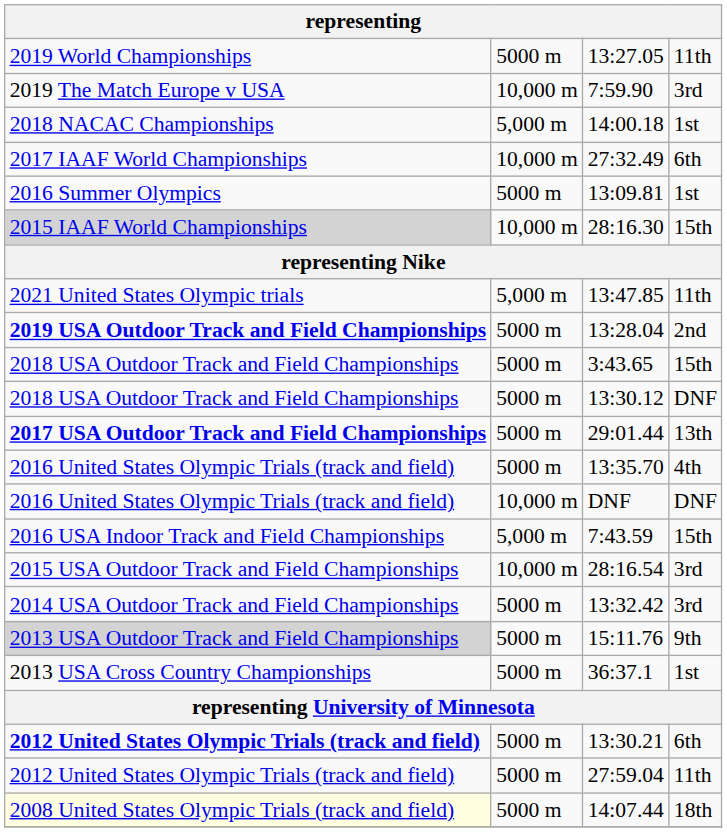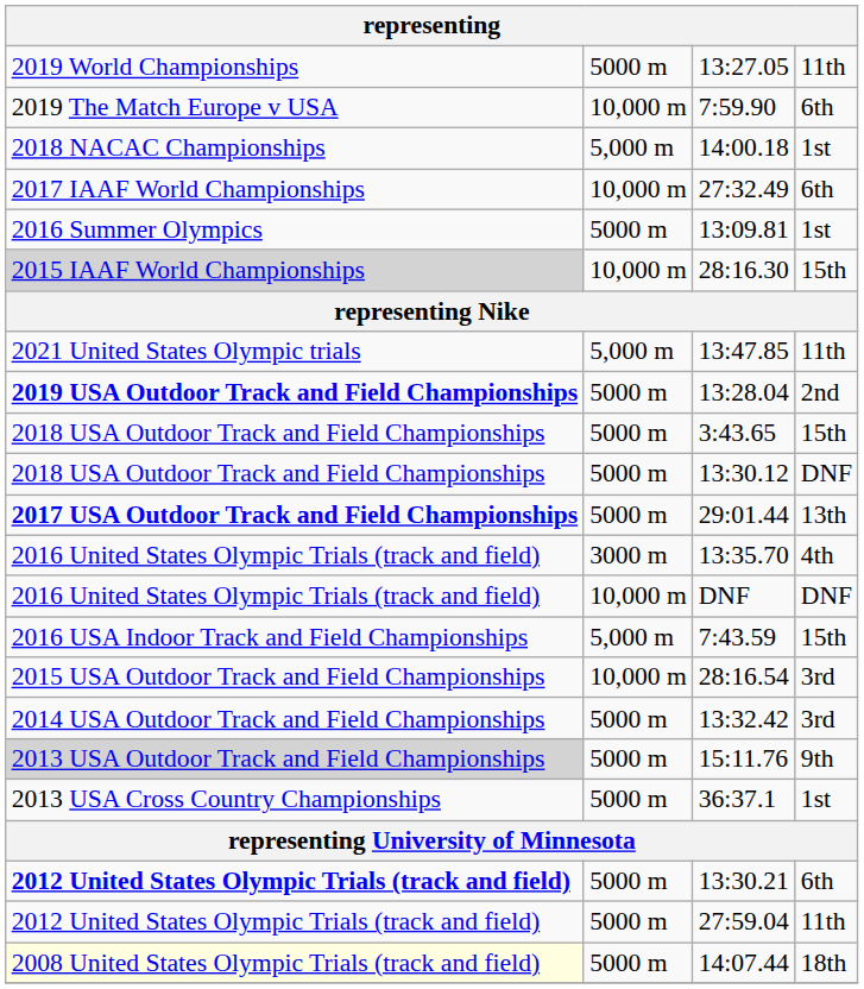7:59.90 | column 4: 3rd -> 6th
13:35.70 | column 2: 5000 m -> 3000 m
